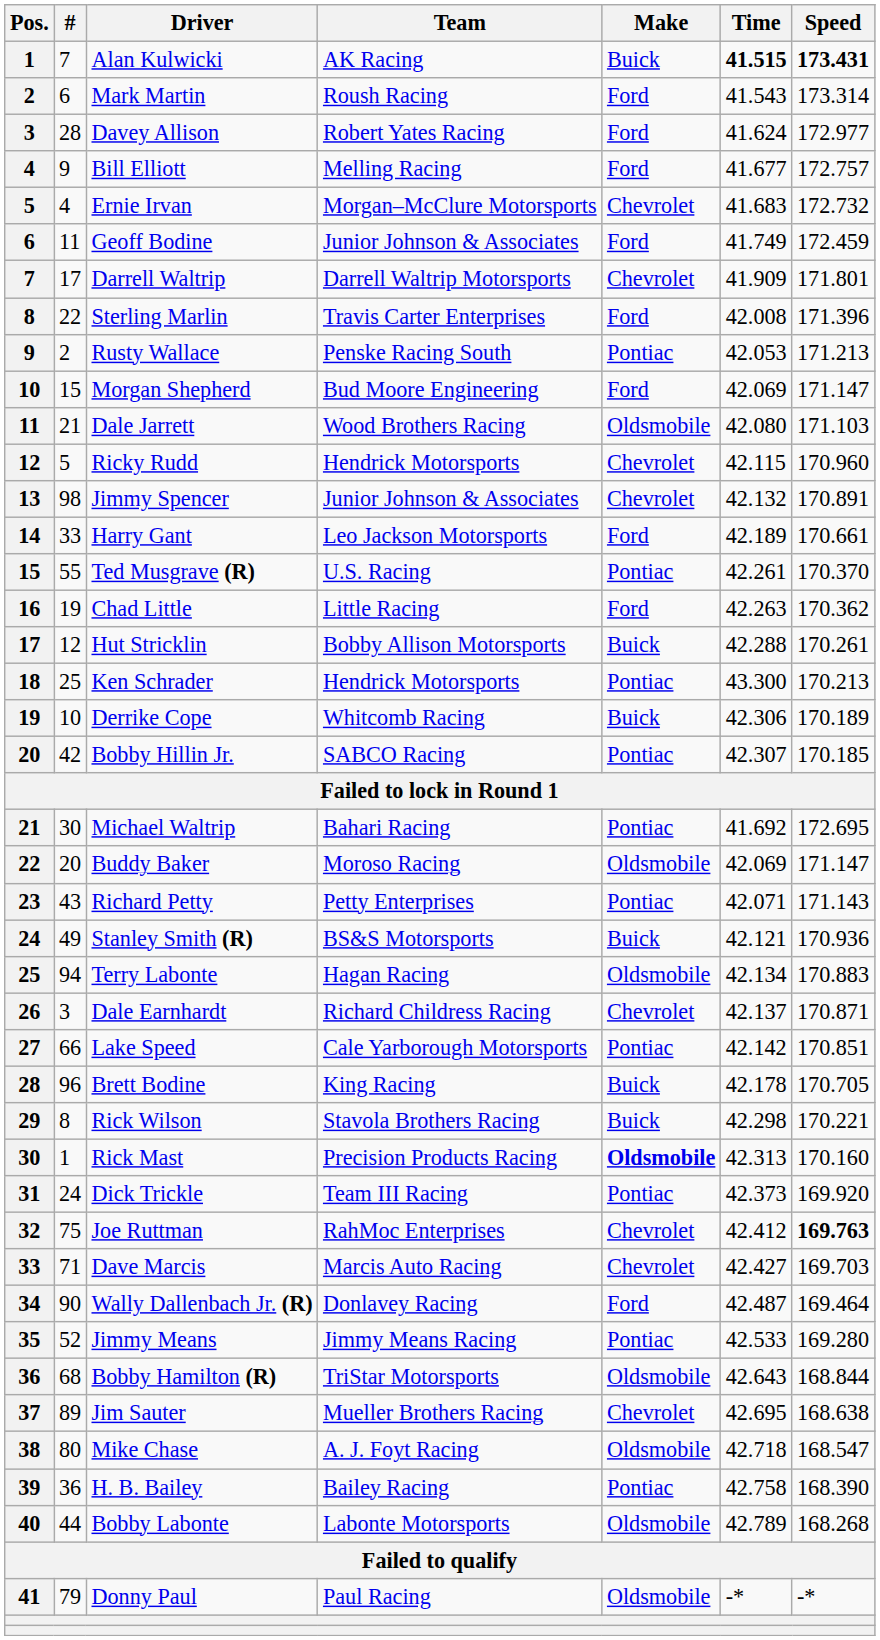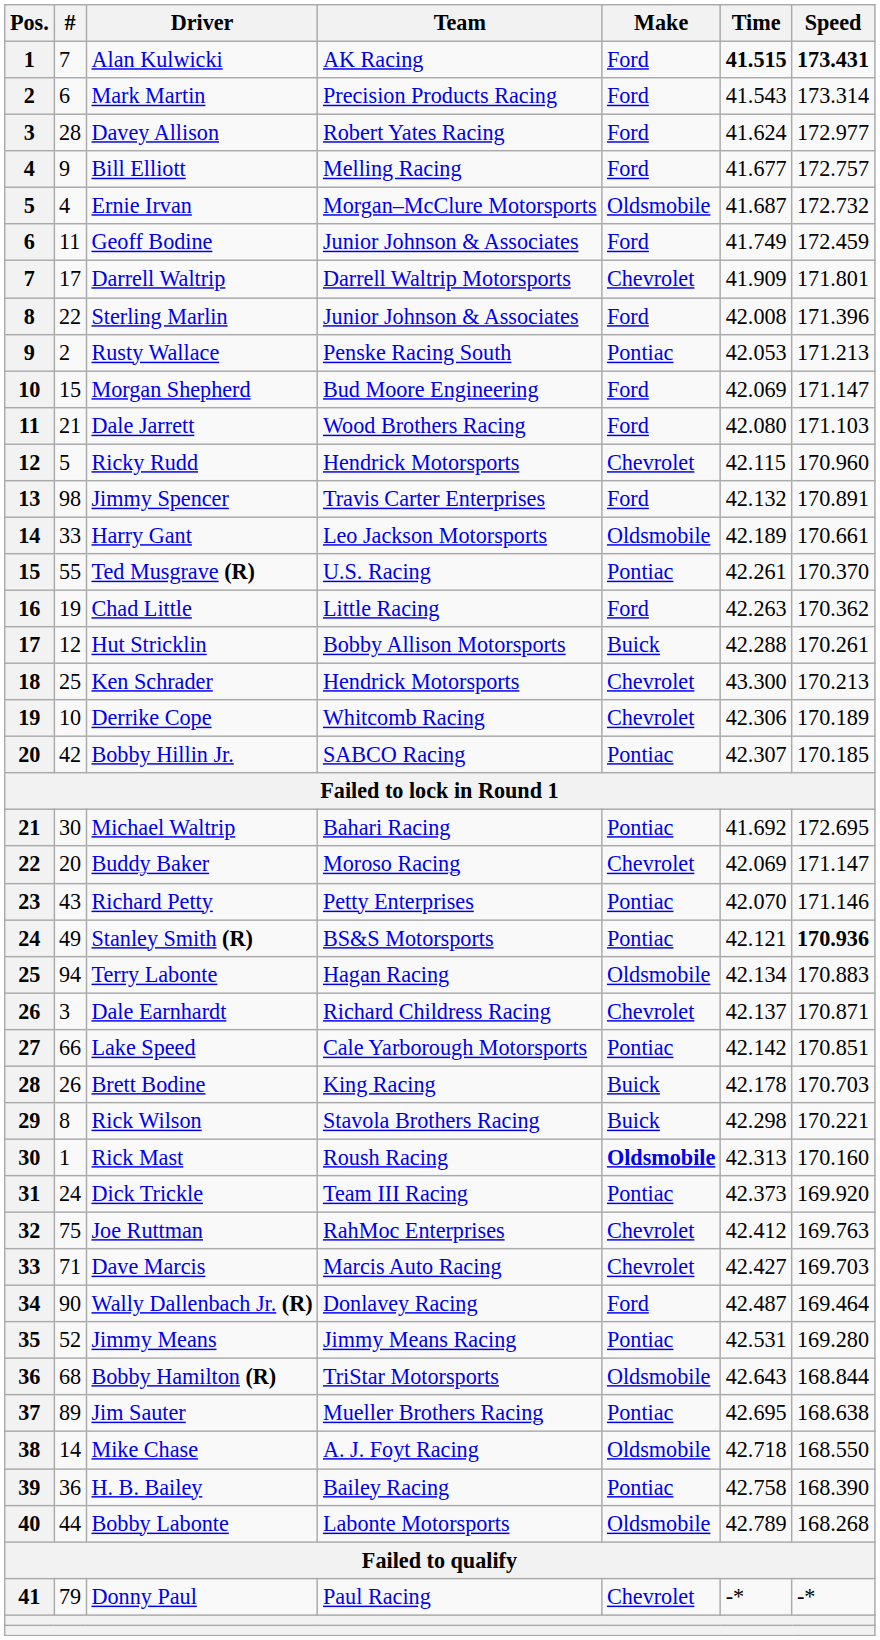Alan Kulwicki | Make: Buick -> Ford
Mark Martin | Team: Roush Racing -> Precision Products Racing
Ernie Irvan | Make: Chevrolet -> Oldsmobile
Ernie Irvan | Time: 41.683 -> 41.687
Sterling Marlin | Team: Travis Carter Enterprises -> Junior Johnson & Associates
Dale Jarrett | Make: Oldsmobile -> Ford
Jimmy Spencer | Team: Junior Johnson & Associates -> Travis Carter Enterprises
Jimmy Spencer | Make: Chevrolet -> Ford
Harry Gant | Make: Ford -> Oldsmobile
Ken Schrader | Make: Pontiac -> Chevrolet
Derrike Cope | Make: Buick -> Chevrolet
Buddy Baker | Make: Oldsmobile -> Chevrolet
Richard Petty | Time: 42.071 -> 42.070
Richard Petty | Speed: 171.143 -> 171.146
Stanley Smith (R) | Make: Buick -> Pontiac
Stanley Smith (R) | Speed: normal -> bold
Brett Bodine | #: 96 -> 26
Brett Bodine | Speed: 170.705 -> 170.703
Rick Mast | Team: Precision Products Racing -> Roush Racing
Joe Ruttman | Speed: bold -> normal
Jimmy Means | Time: 42.533 -> 42.531
Jim Sauter | Make: Chevrolet -> Pontiac
Mike Chase | #: 80 -> 14
Mike Chase | Speed: 168.547 -> 168.550
Donny Paul | Make: Oldsmobile -> Chevrolet
